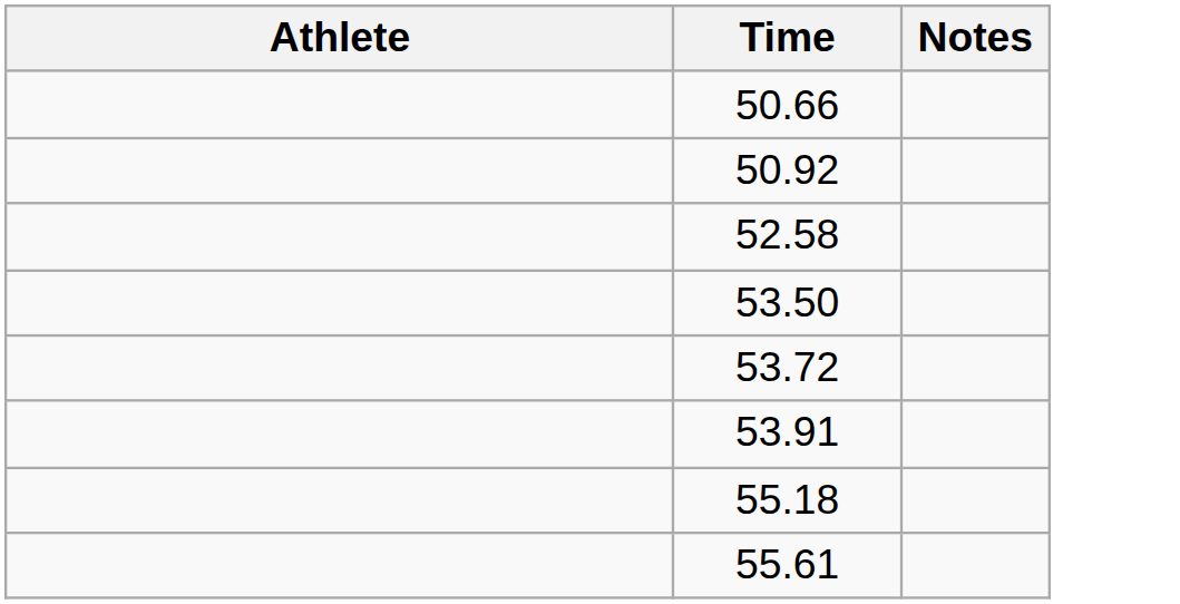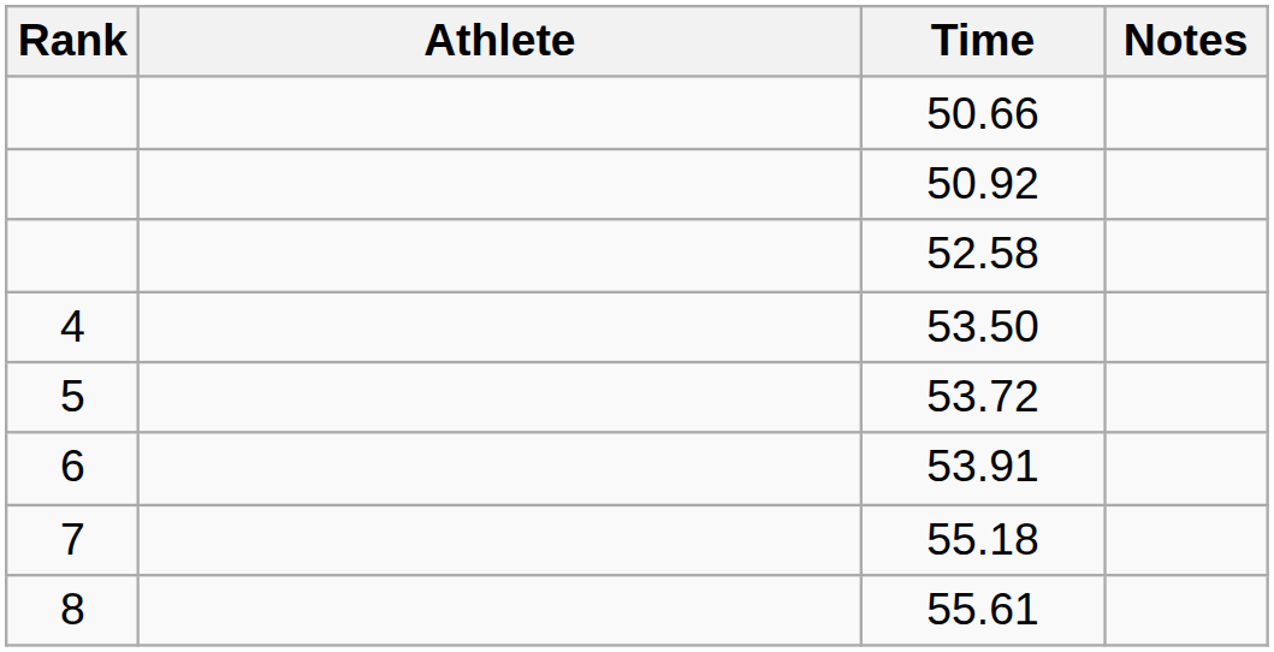+ column: Rank | 4 | 5 | 6 | 7 | 8
